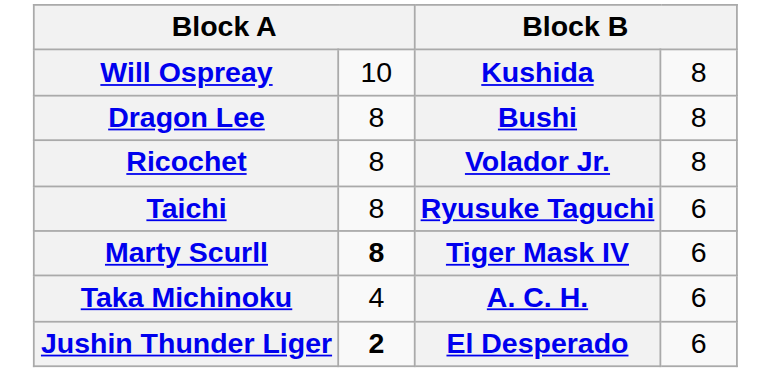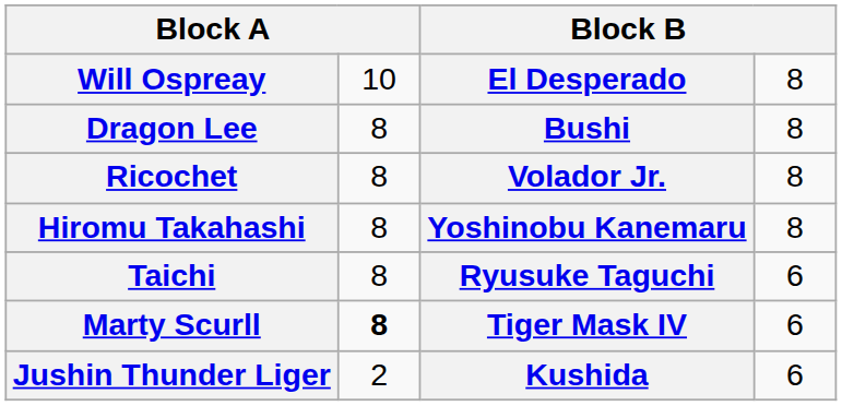Will Ospreay | column 3: Kushida -> El Desperado
+ row: Hiromu Takahashi | 8 | Yoshinobu Kanemaru | 8
- row: Taka Michinoku | 4 | A. C. H. | 6
Jushin Thunder Liger | column 2: bold -> normal
Jushin Thunder Liger | column 3: El Desperado -> Kushida
